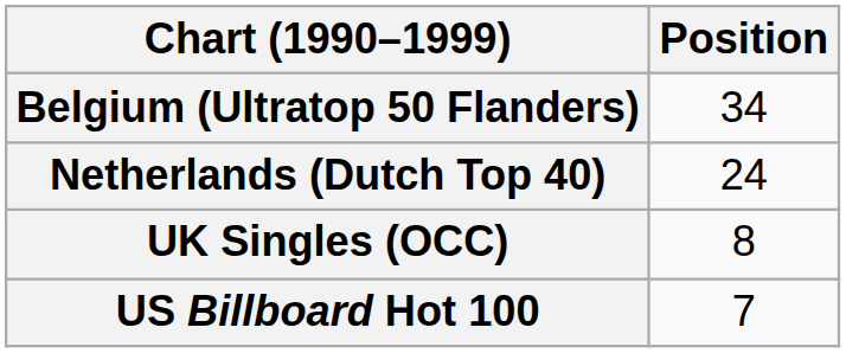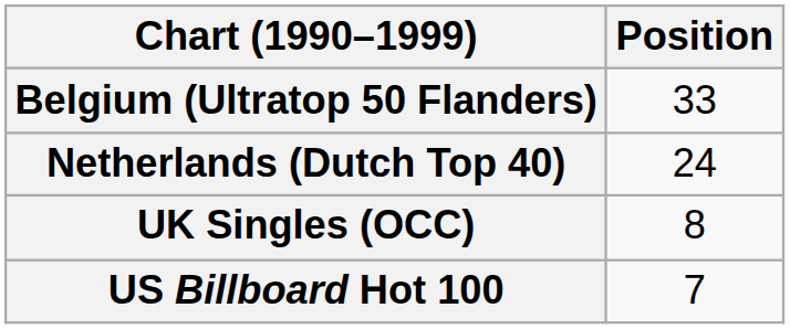Belgium (Ultratop 50 Flanders) | Position: 34 -> 33
